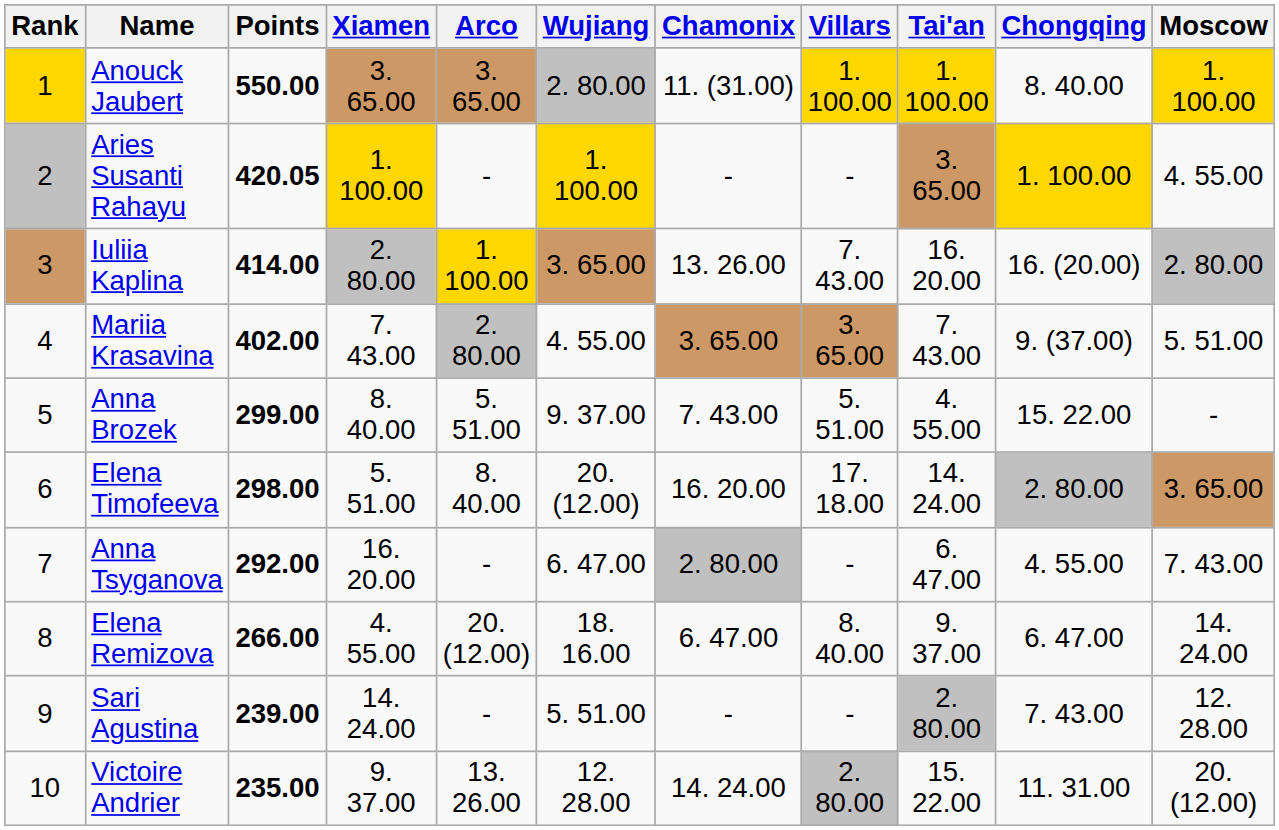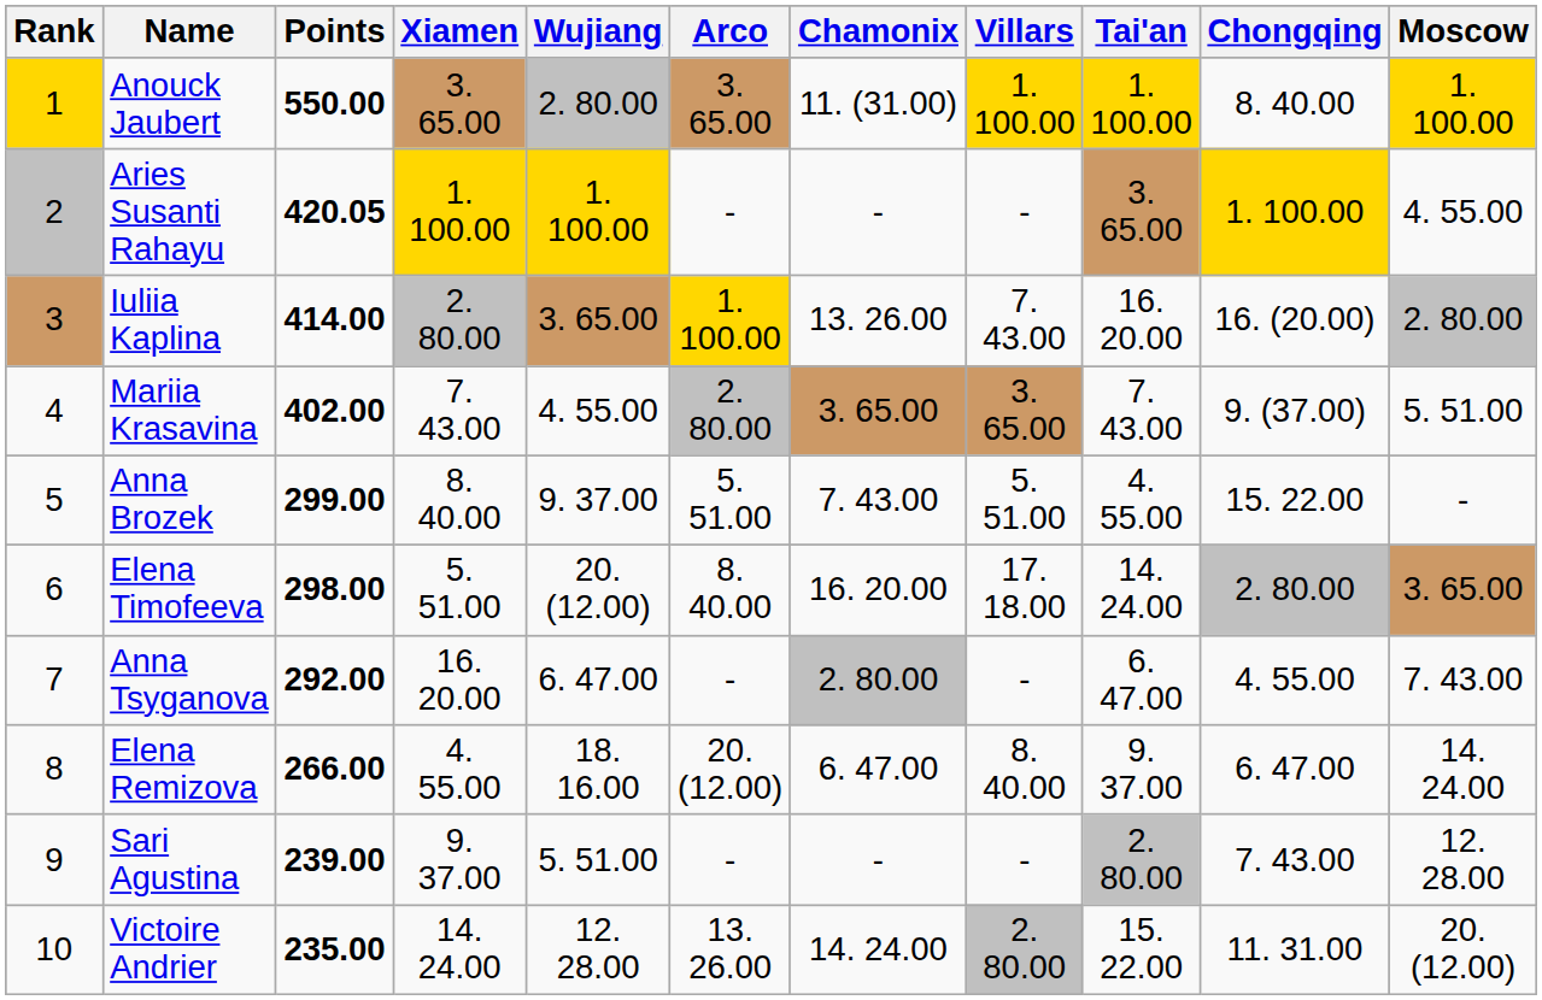columns swapped: Wujiang <-> Arco
Sari Agustina | Xiamen: 14. 24.00 -> 9. 37.00
Victoire Andrier | Xiamen: 9. 37.00 -> 14. 24.00
